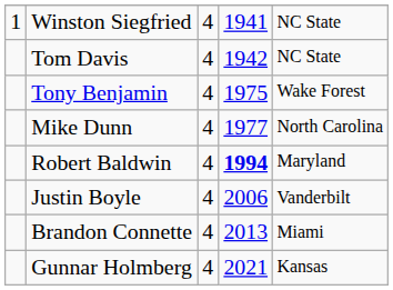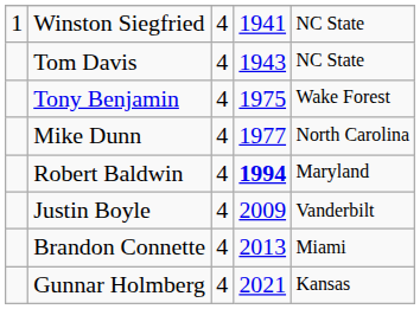Tom Davis | column 4: 1942 -> 1943
Justin Boyle | column 4: 2006 -> 2009
